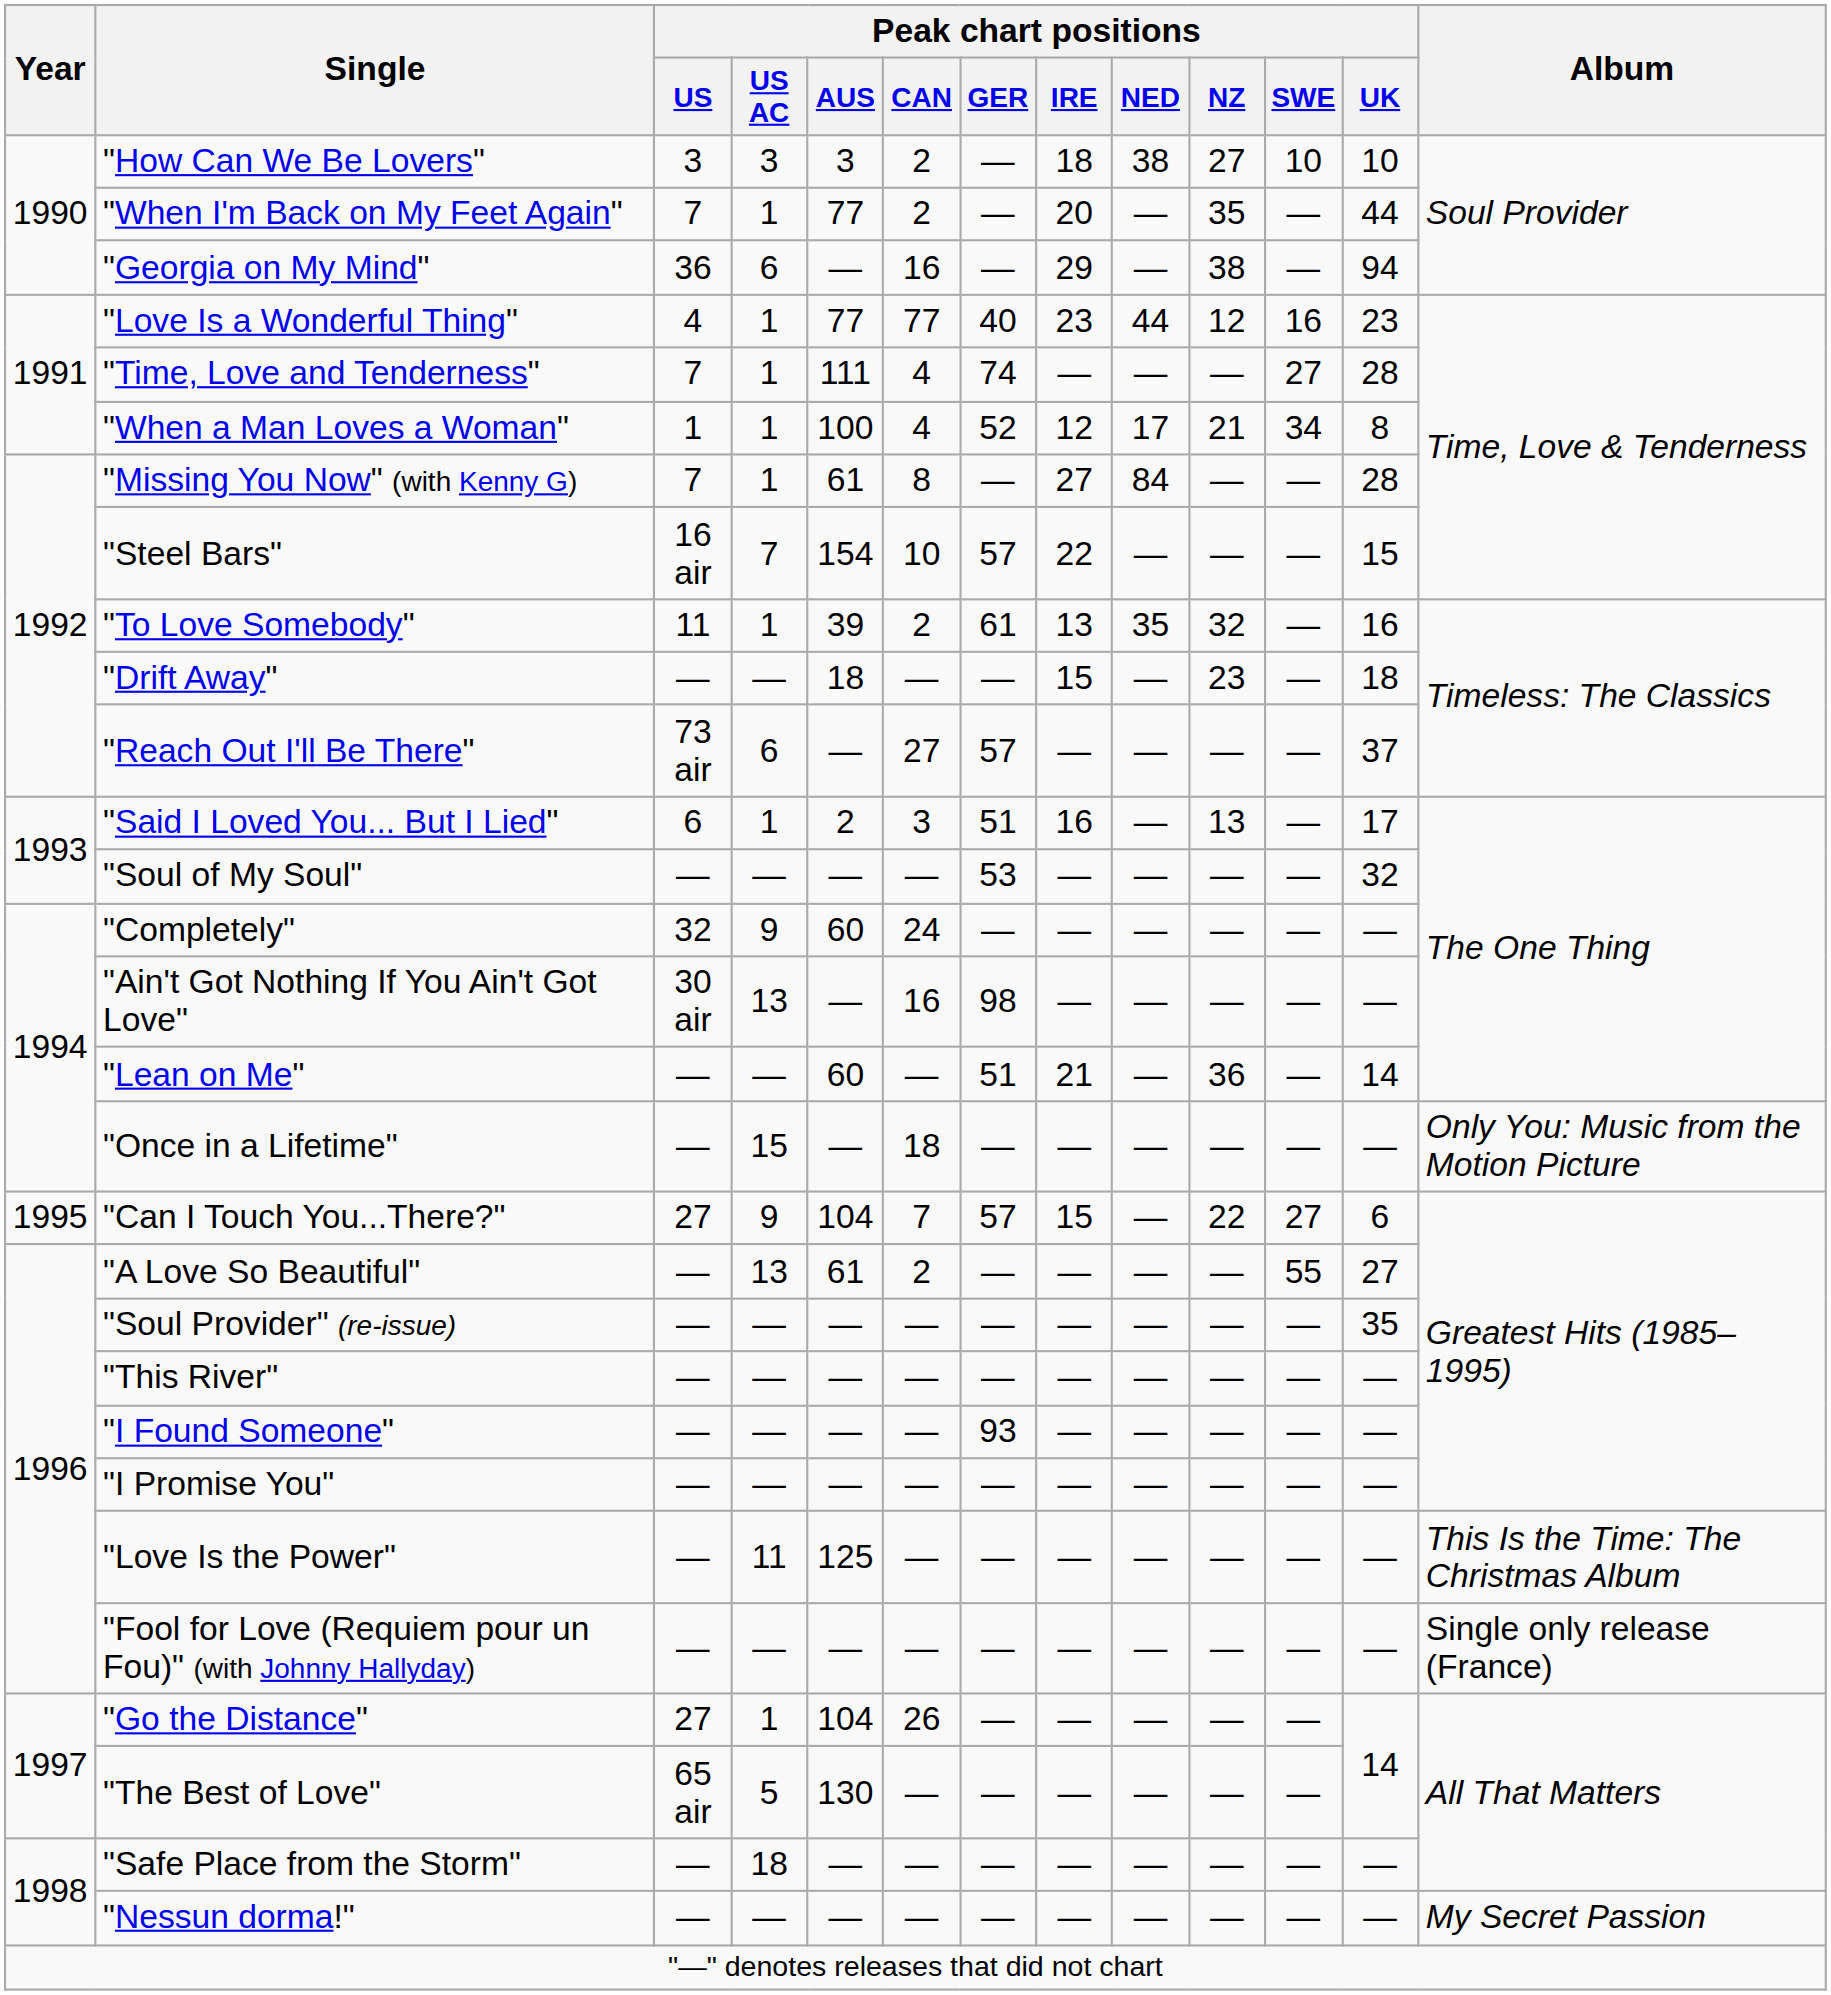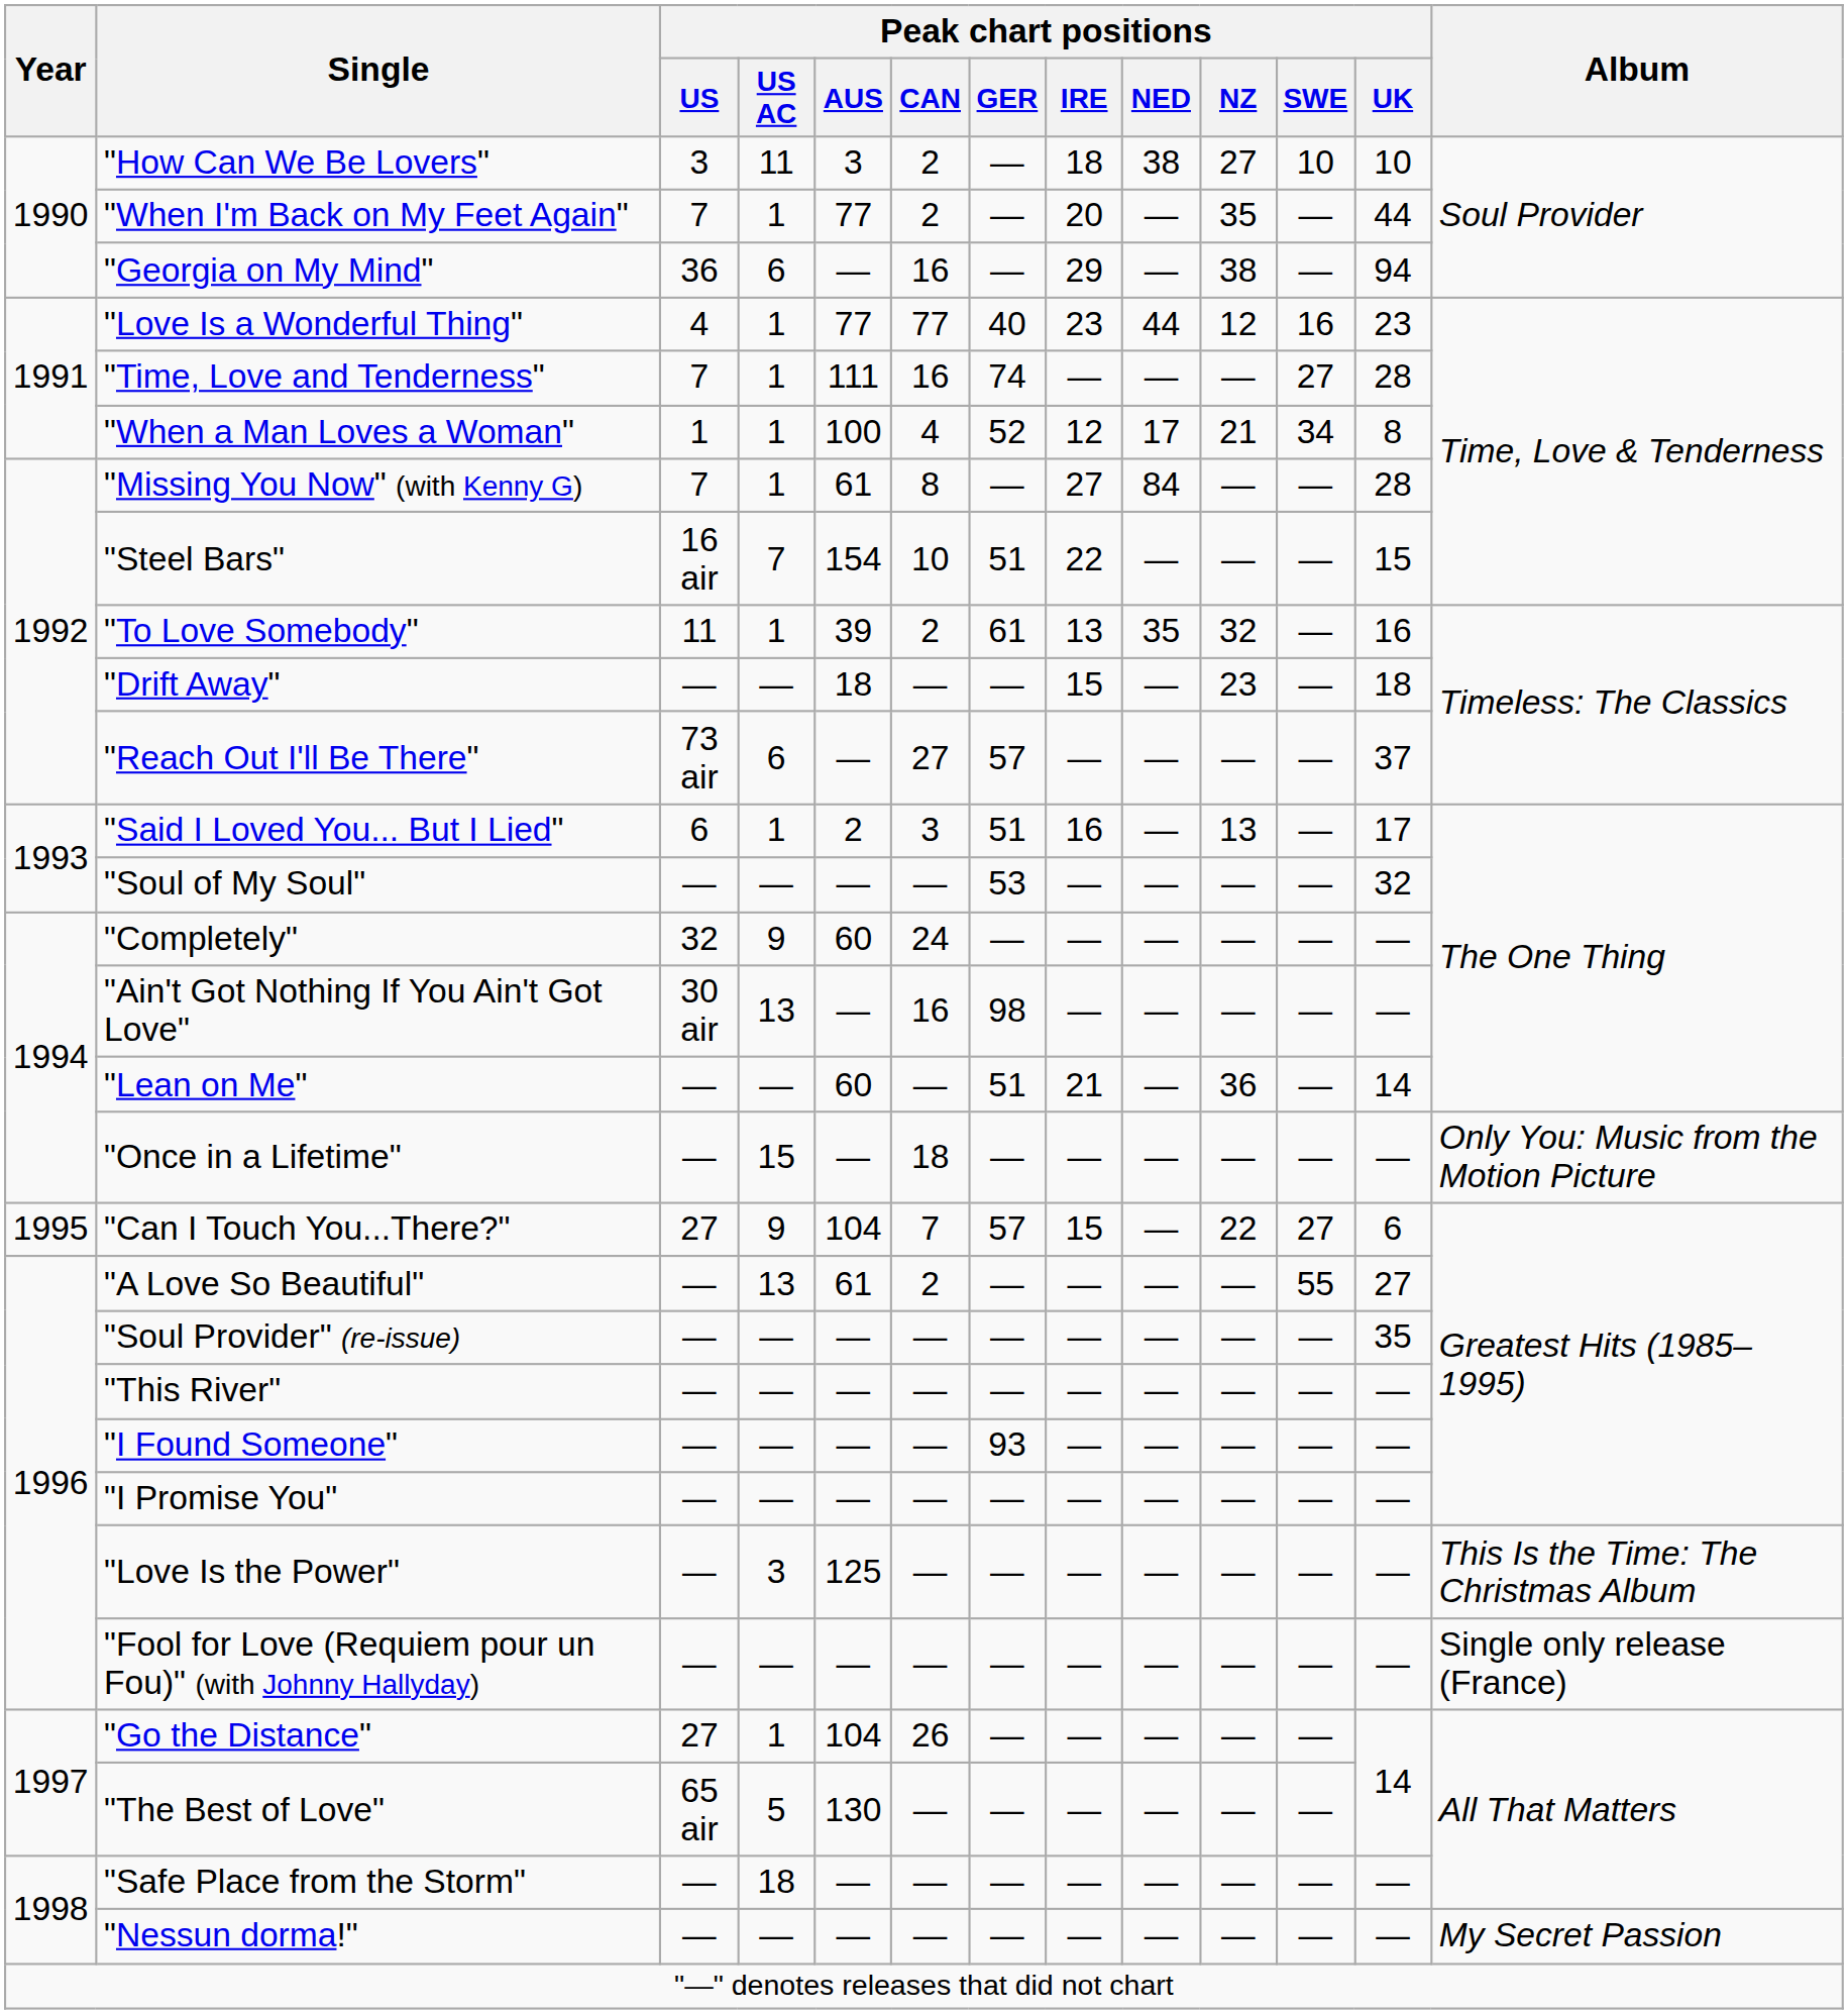"How Can We Be Lovers" | Peak chart positions / US AC: 3 -> 11
"Time, Love and Tenderness" | Peak chart positions / CAN: 4 -> 16
"Steel Bars" | Peak chart positions / GER: 57 -> 51
"Love Is the Power" | Peak chart positions / US AC: 11 -> 3
